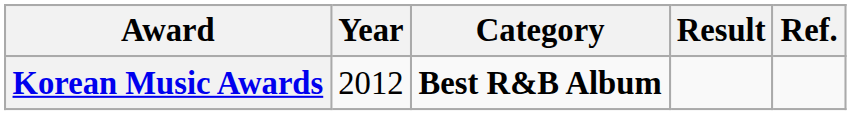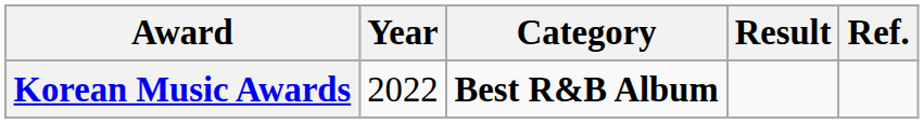Korean Music Awards | Year: 2012 -> 2022
